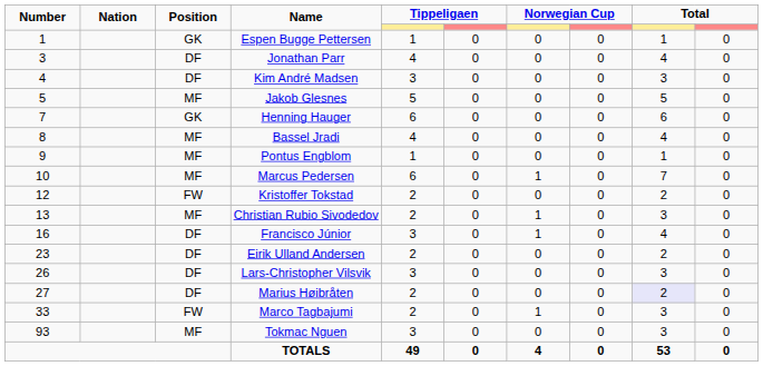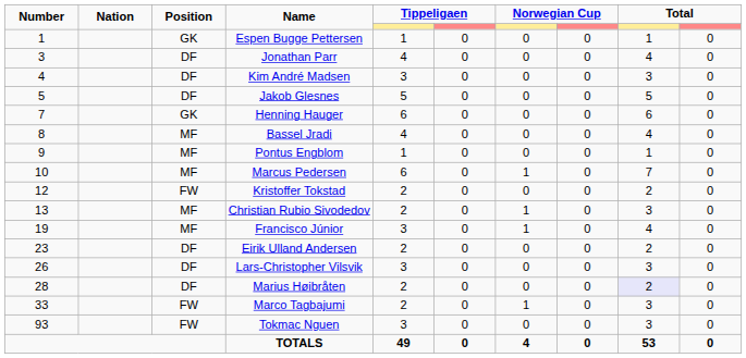Jakob Glesnes | Position: MF -> DF
Francisco Júnior | Number: 16 -> 19
Francisco Júnior | Position: DF -> MF
Marius Høibråten | Number: 27 -> 28
Tokmac Nguen | Position: MF -> FW
